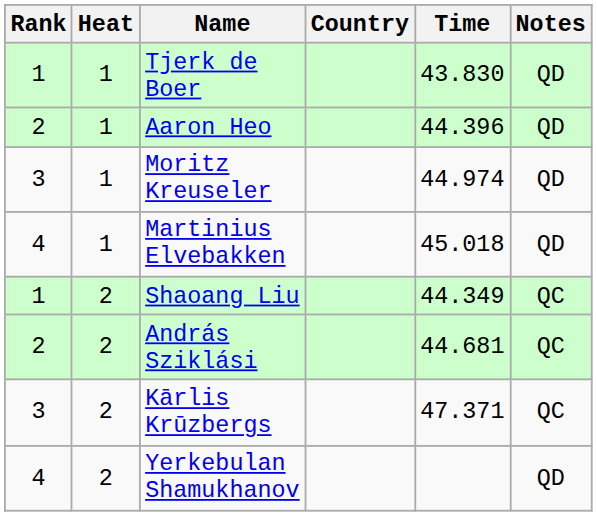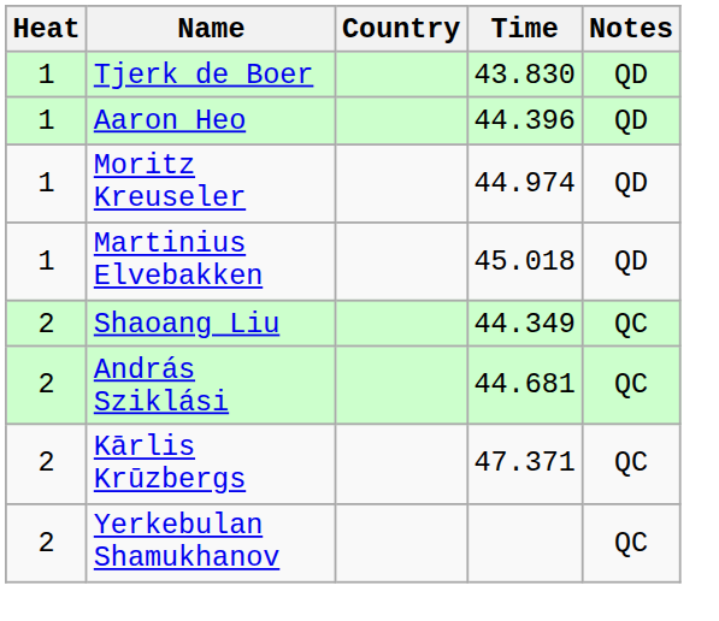- column: Rank | 1 | 2 | 3 | 4 | 1 | 2 | 3 | 4
Yerkebulan Shamukhanov | Notes: QD -> QC
